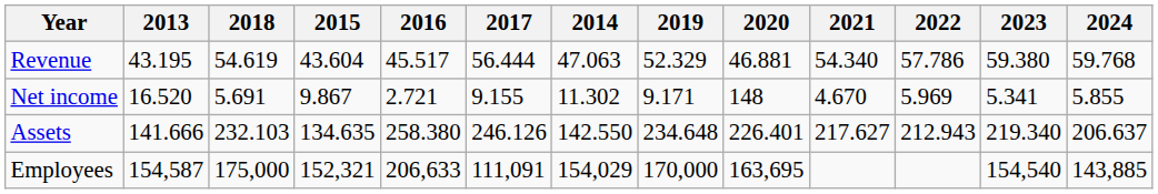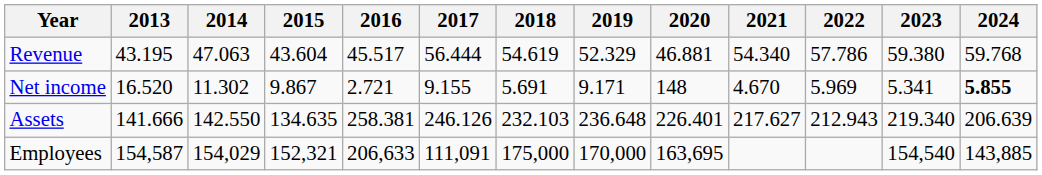columns swapped: 2014 <-> 2018
Net income | 2024: normal -> bold
Assets | 2016: 258.380 -> 258.381
Assets | 2019: 234.648 -> 236.648
Assets | 2024: 206.637 -> 206.639
